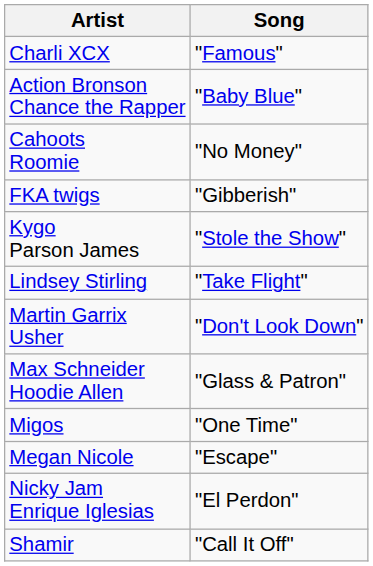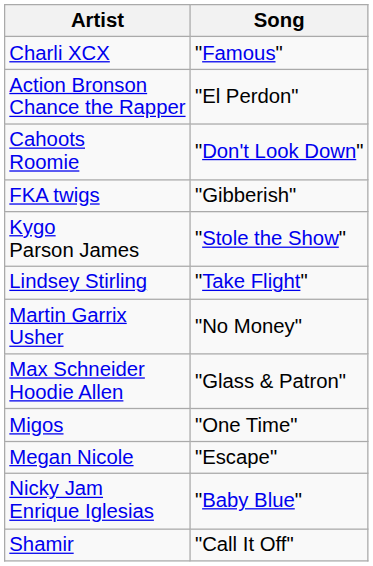Action Bronson Chance the Rapper | Song: "Baby Blue" -> "El Perdon"
Cahoots Roomie | Song: "No Money" -> "Don't Look Down"
Martin Garrix Usher | Song: "Don't Look Down" -> "No Money"
Nicky Jam Enrique Iglesias | Song: "El Perdon" -> "Baby Blue"
